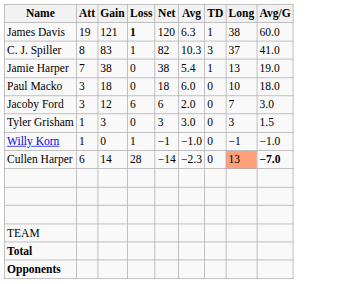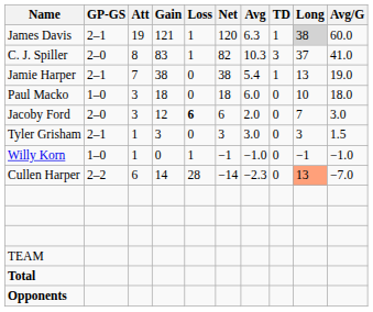+ column: GP-GS | 2–1 | 2–0 | 2–1 | 1–0 | 2–0 | 2–1 | 1–0 | 2–2
James Davis | Loss: bold -> normal
James Davis | Long: no background -> lightgrey background
Jacoby Ford | Loss: normal -> bold
Cullen Harper | Avg/G: bold -> normal
